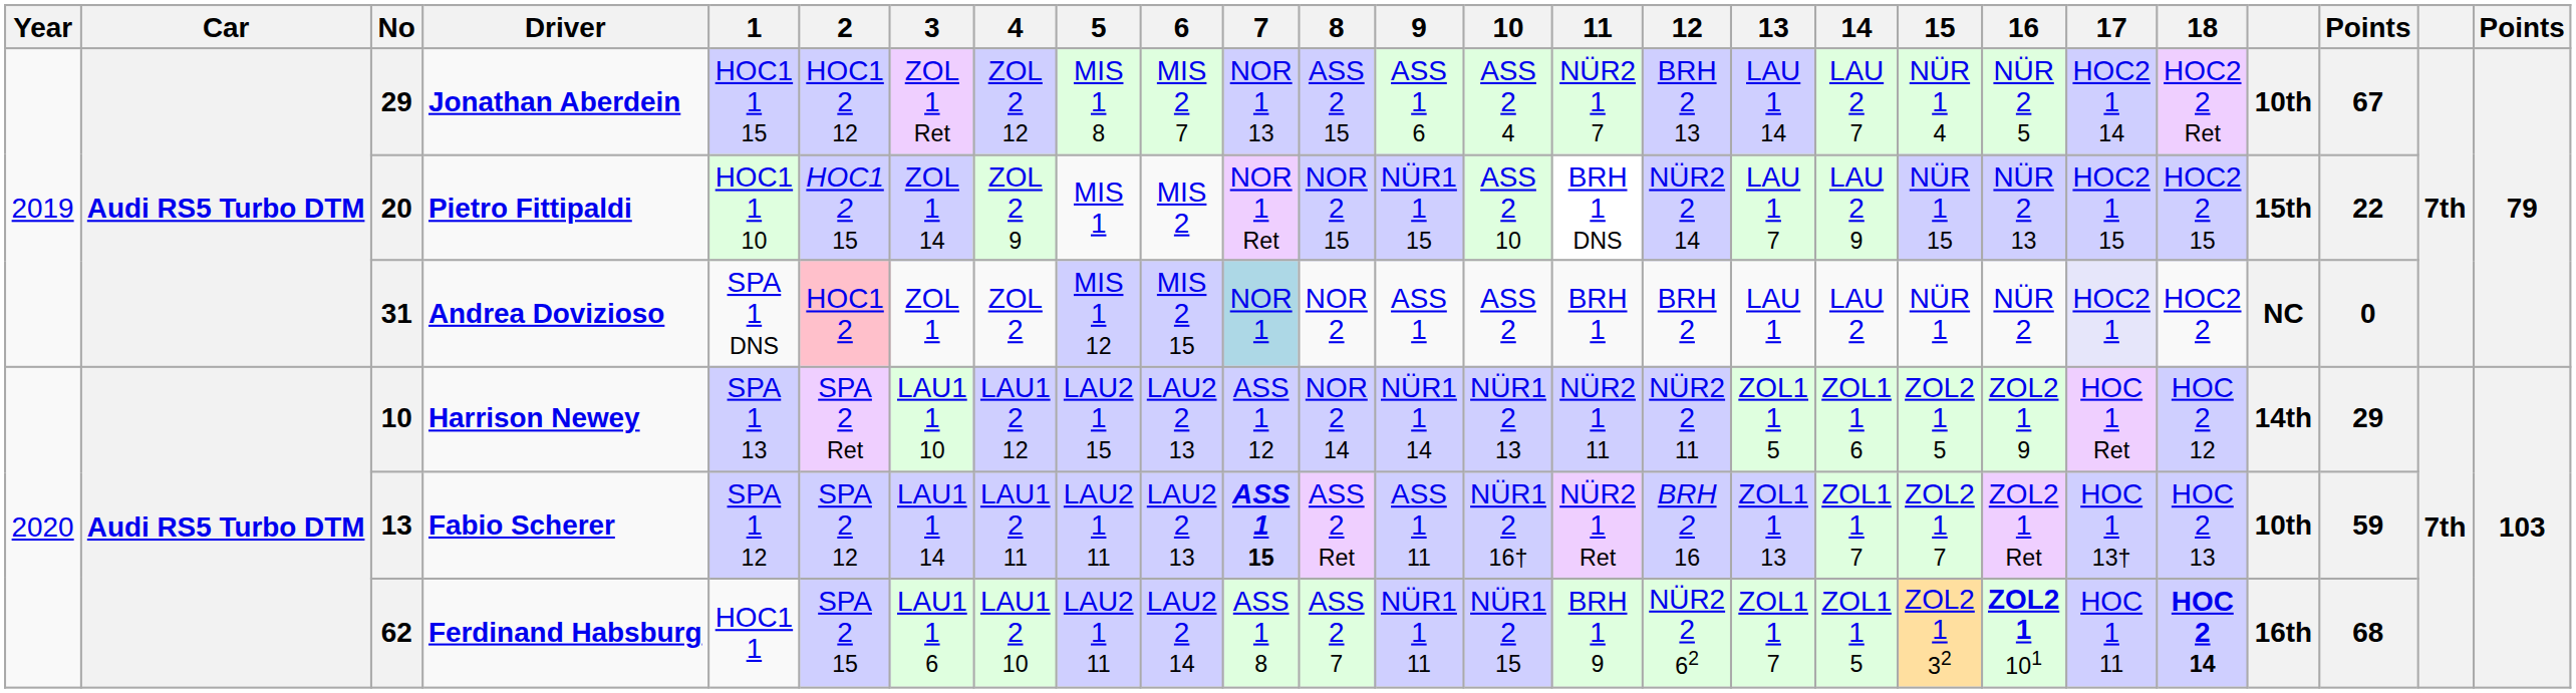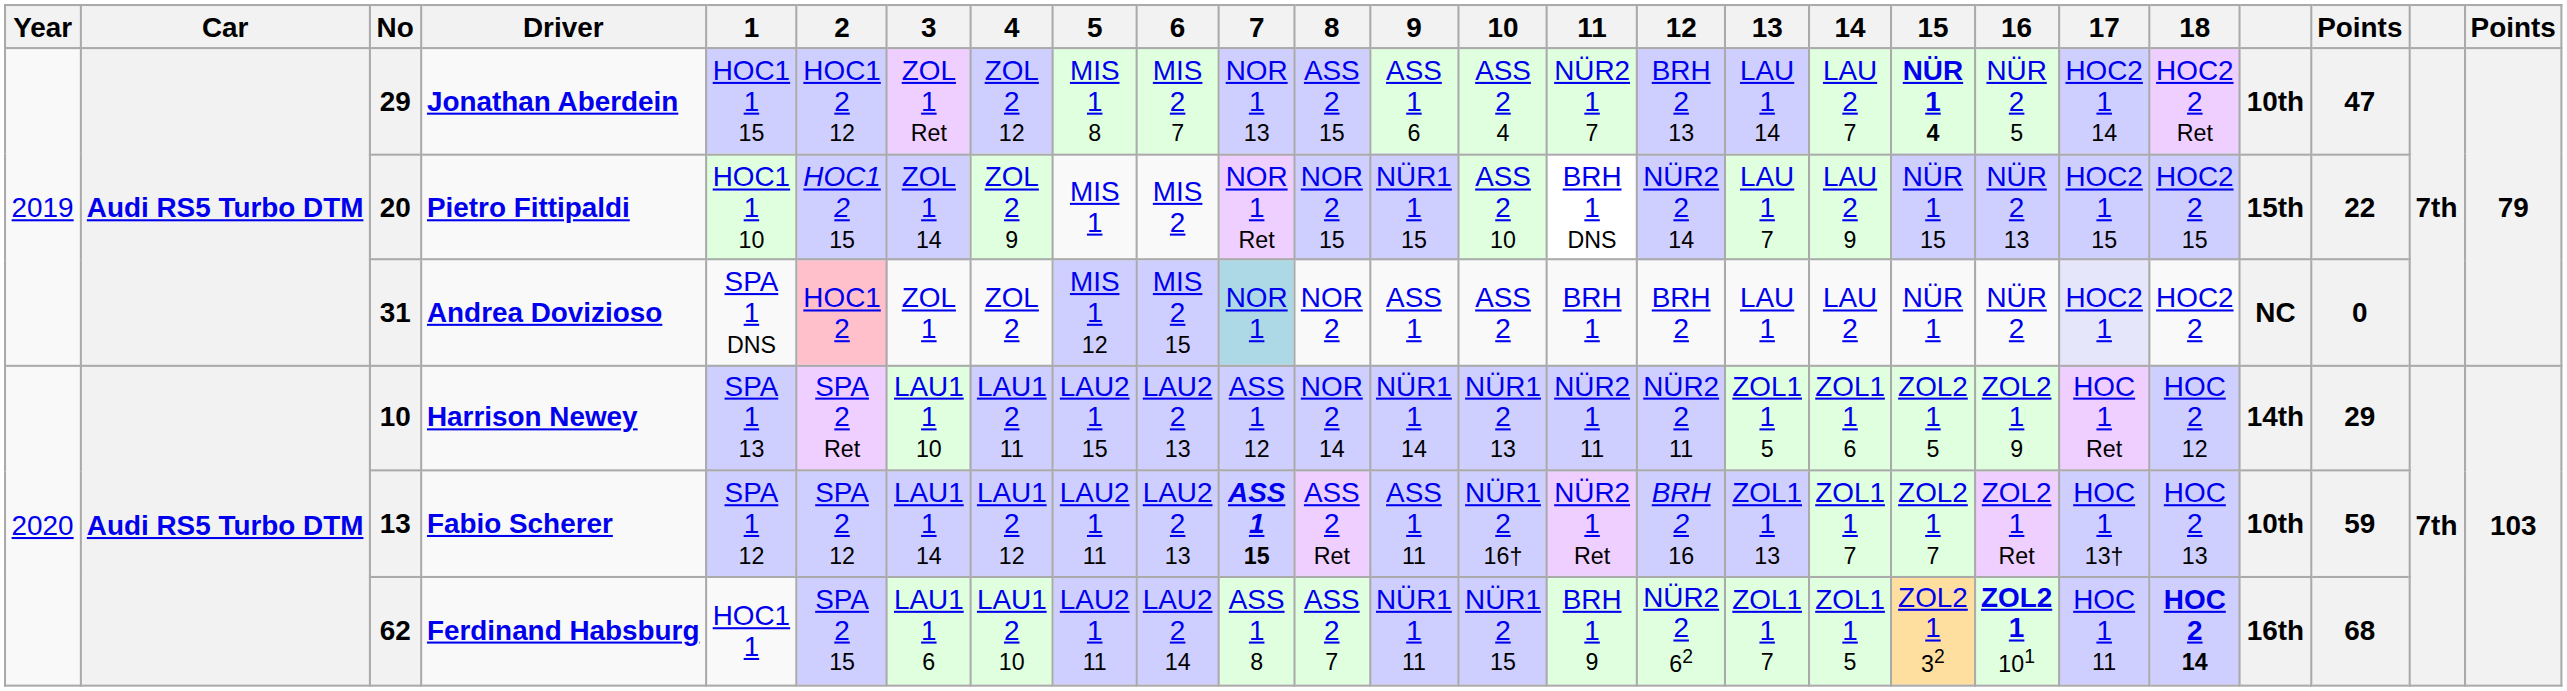Jonathan Aberdein | 15: normal -> bold
Jonathan Aberdein | column 24: 67 -> 47
Harrison Newey | 4: LAU1 2 12 -> LAU1 2 11
Fabio Scherer | 4: LAU1 2 11 -> LAU1 2 12
